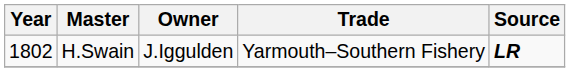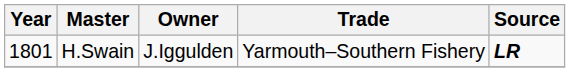H.Swain | Year: 1802 -> 1801
